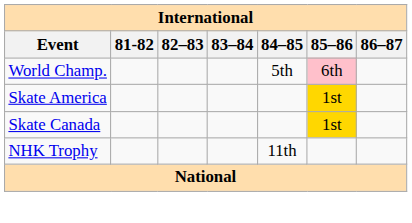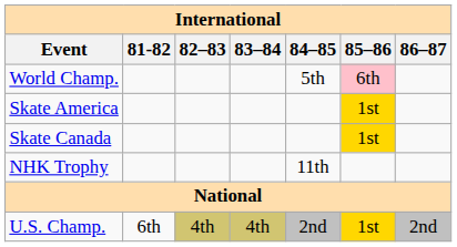+ row: U.S. Champ. | 6th | 4th | 4th | 2nd | 1st | 2nd
